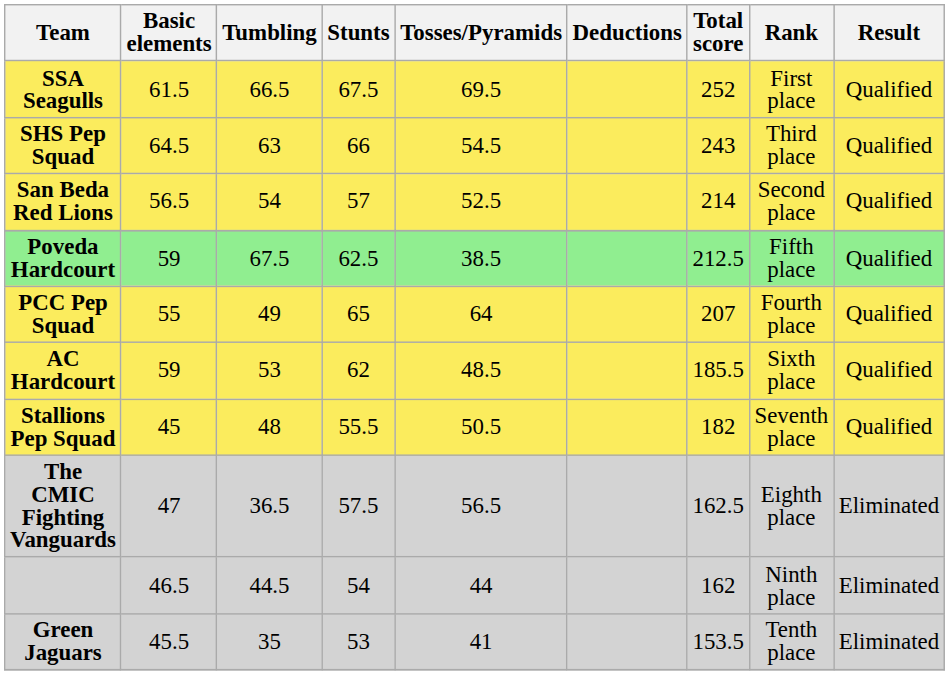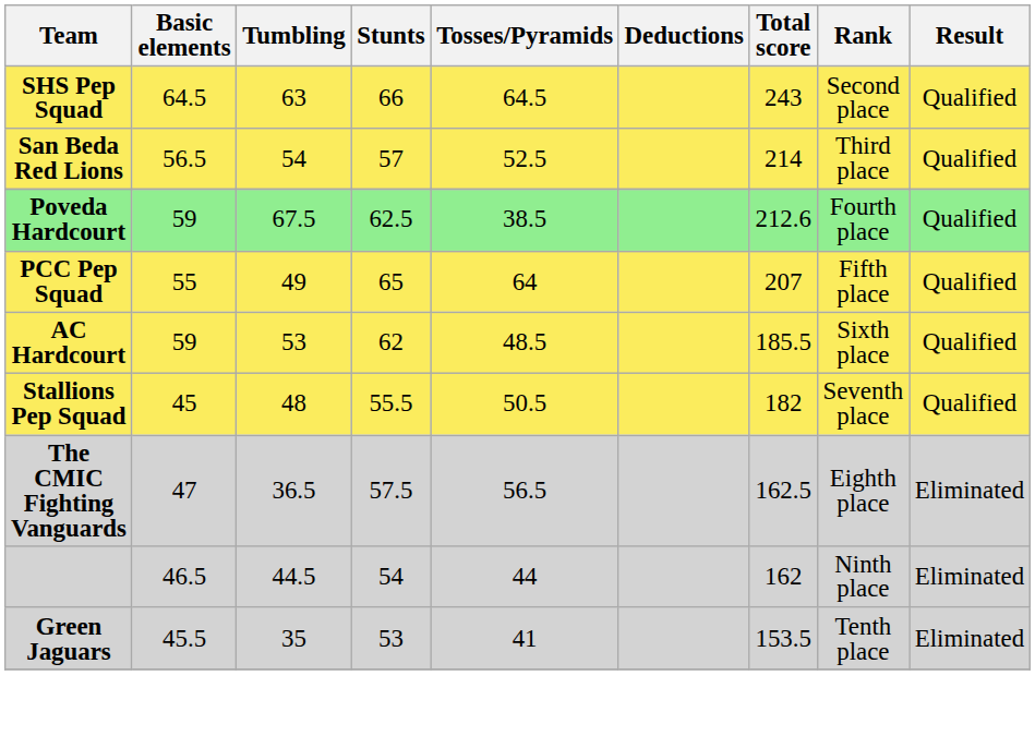- row: SSA Seagulls | 61.5 | 66.5 | 67.5 | 69.5 | 252 | First place | Qualified
SHS Pep Squad | Tosses/Pyramids: 54.5 -> 64.5
SHS Pep Squad | Rank: Third place -> Second place
San Beda Red Lions | Rank: Second place -> Third place
Poveda Hardcourt | Total score: 212.5 -> 212.6
Poveda Hardcourt | Rank: Fifth place -> Fourth place
PCC Pep Squad | Rank: Fourth place -> Fifth place
